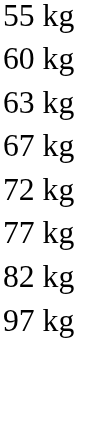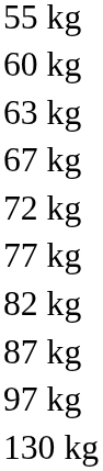+ row: 87 kg
+ row: 130 kg
